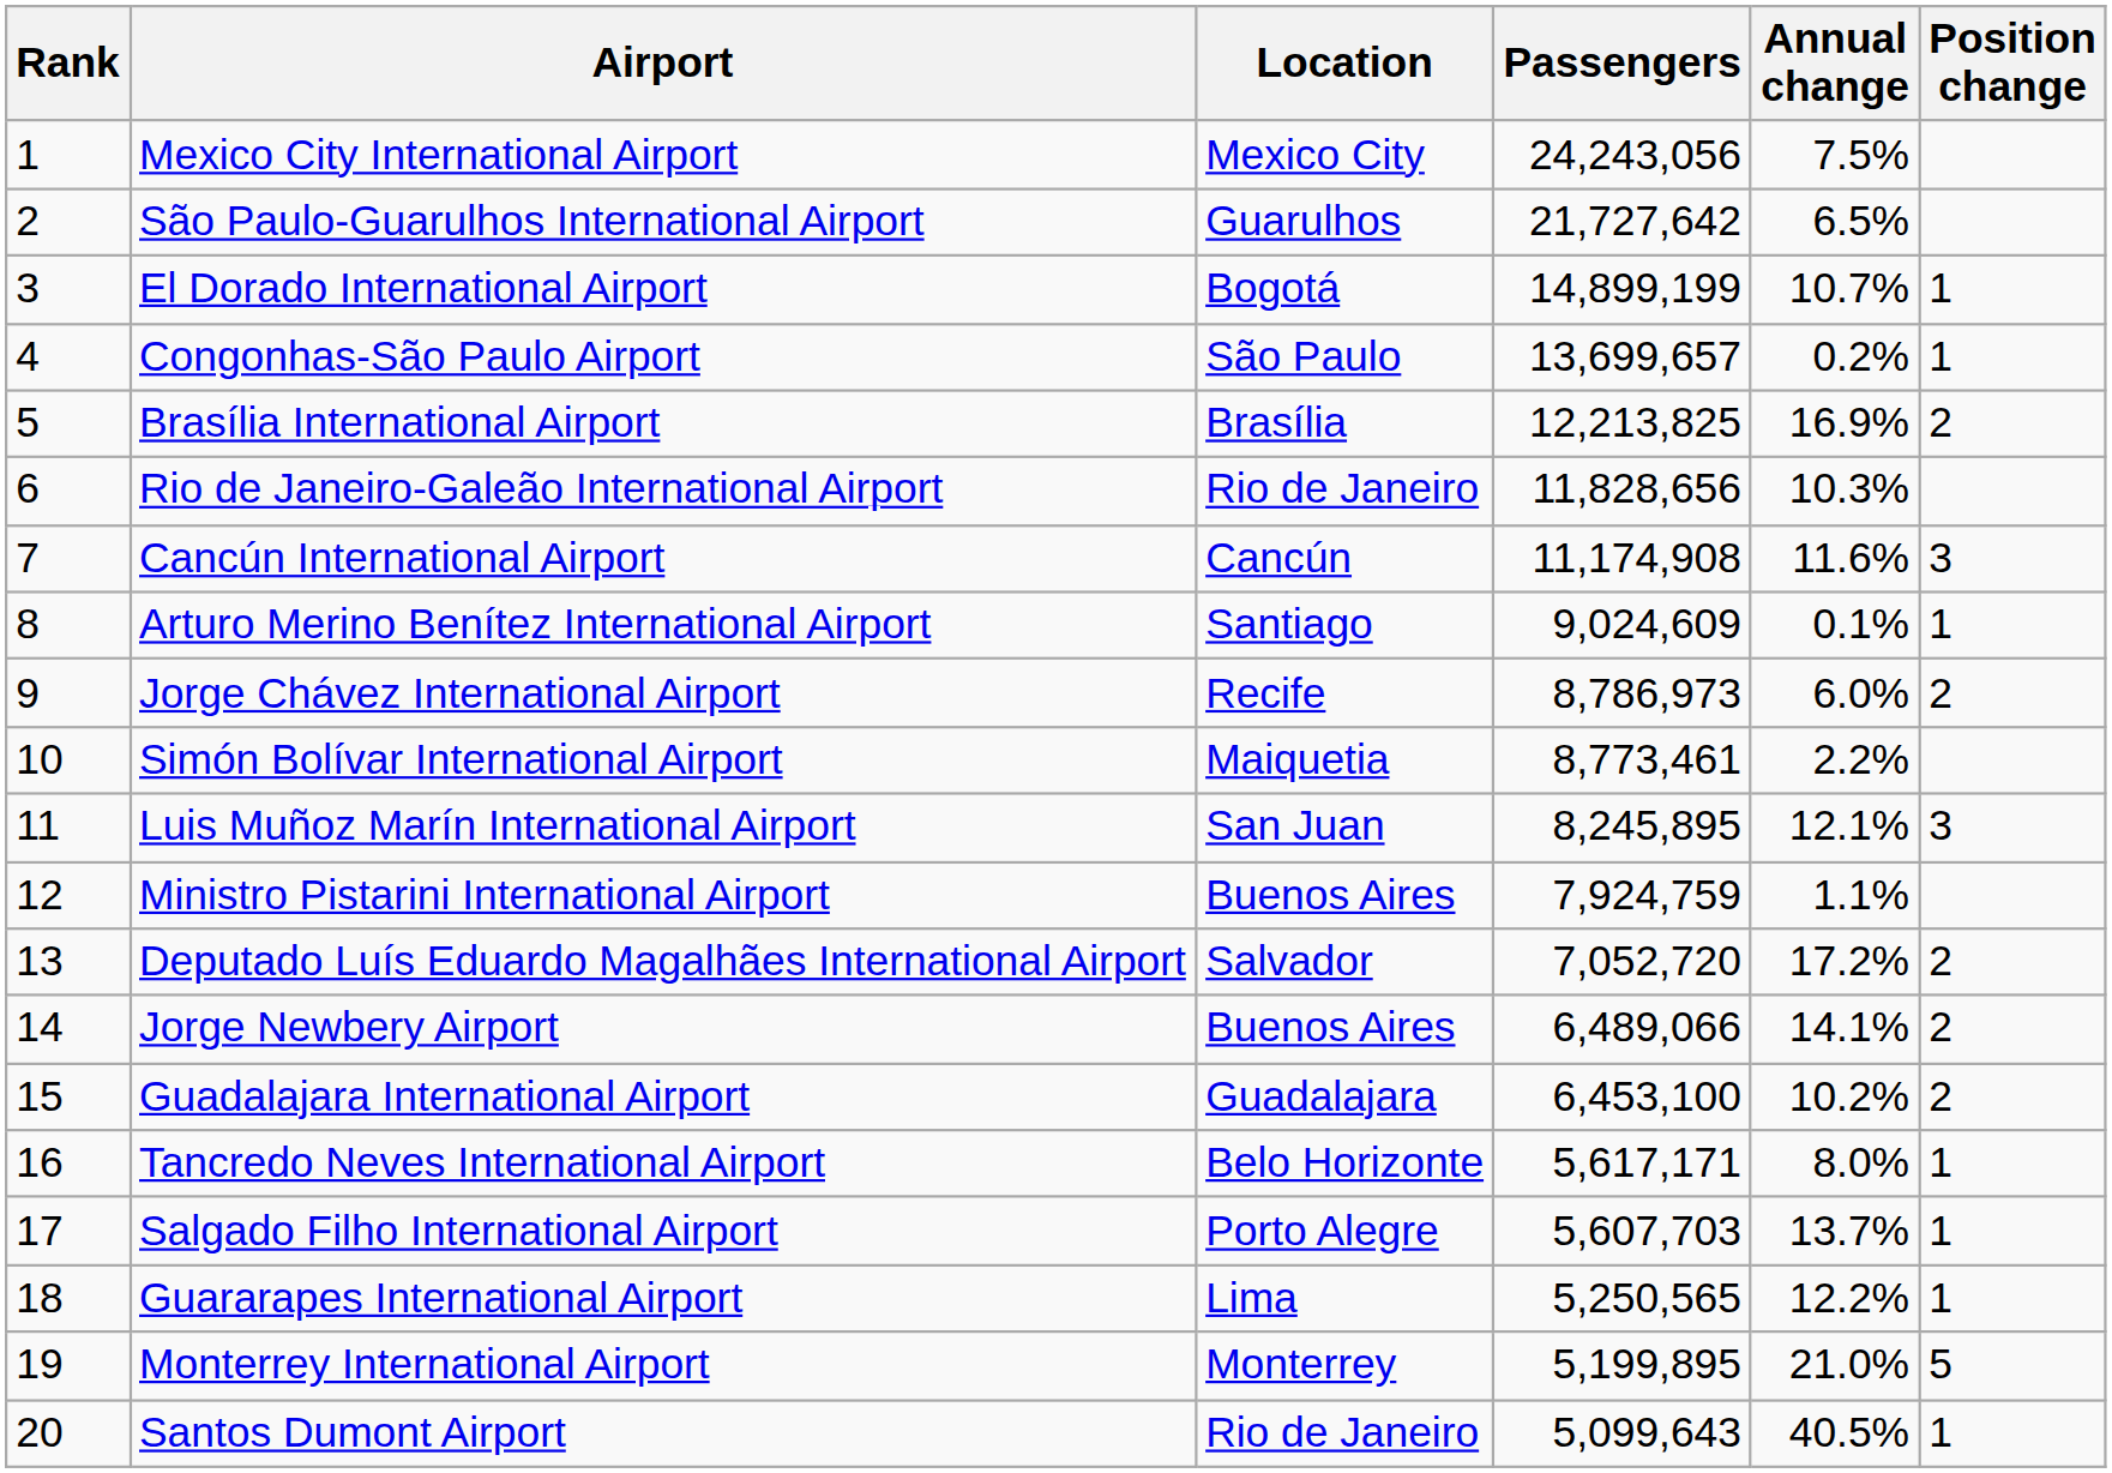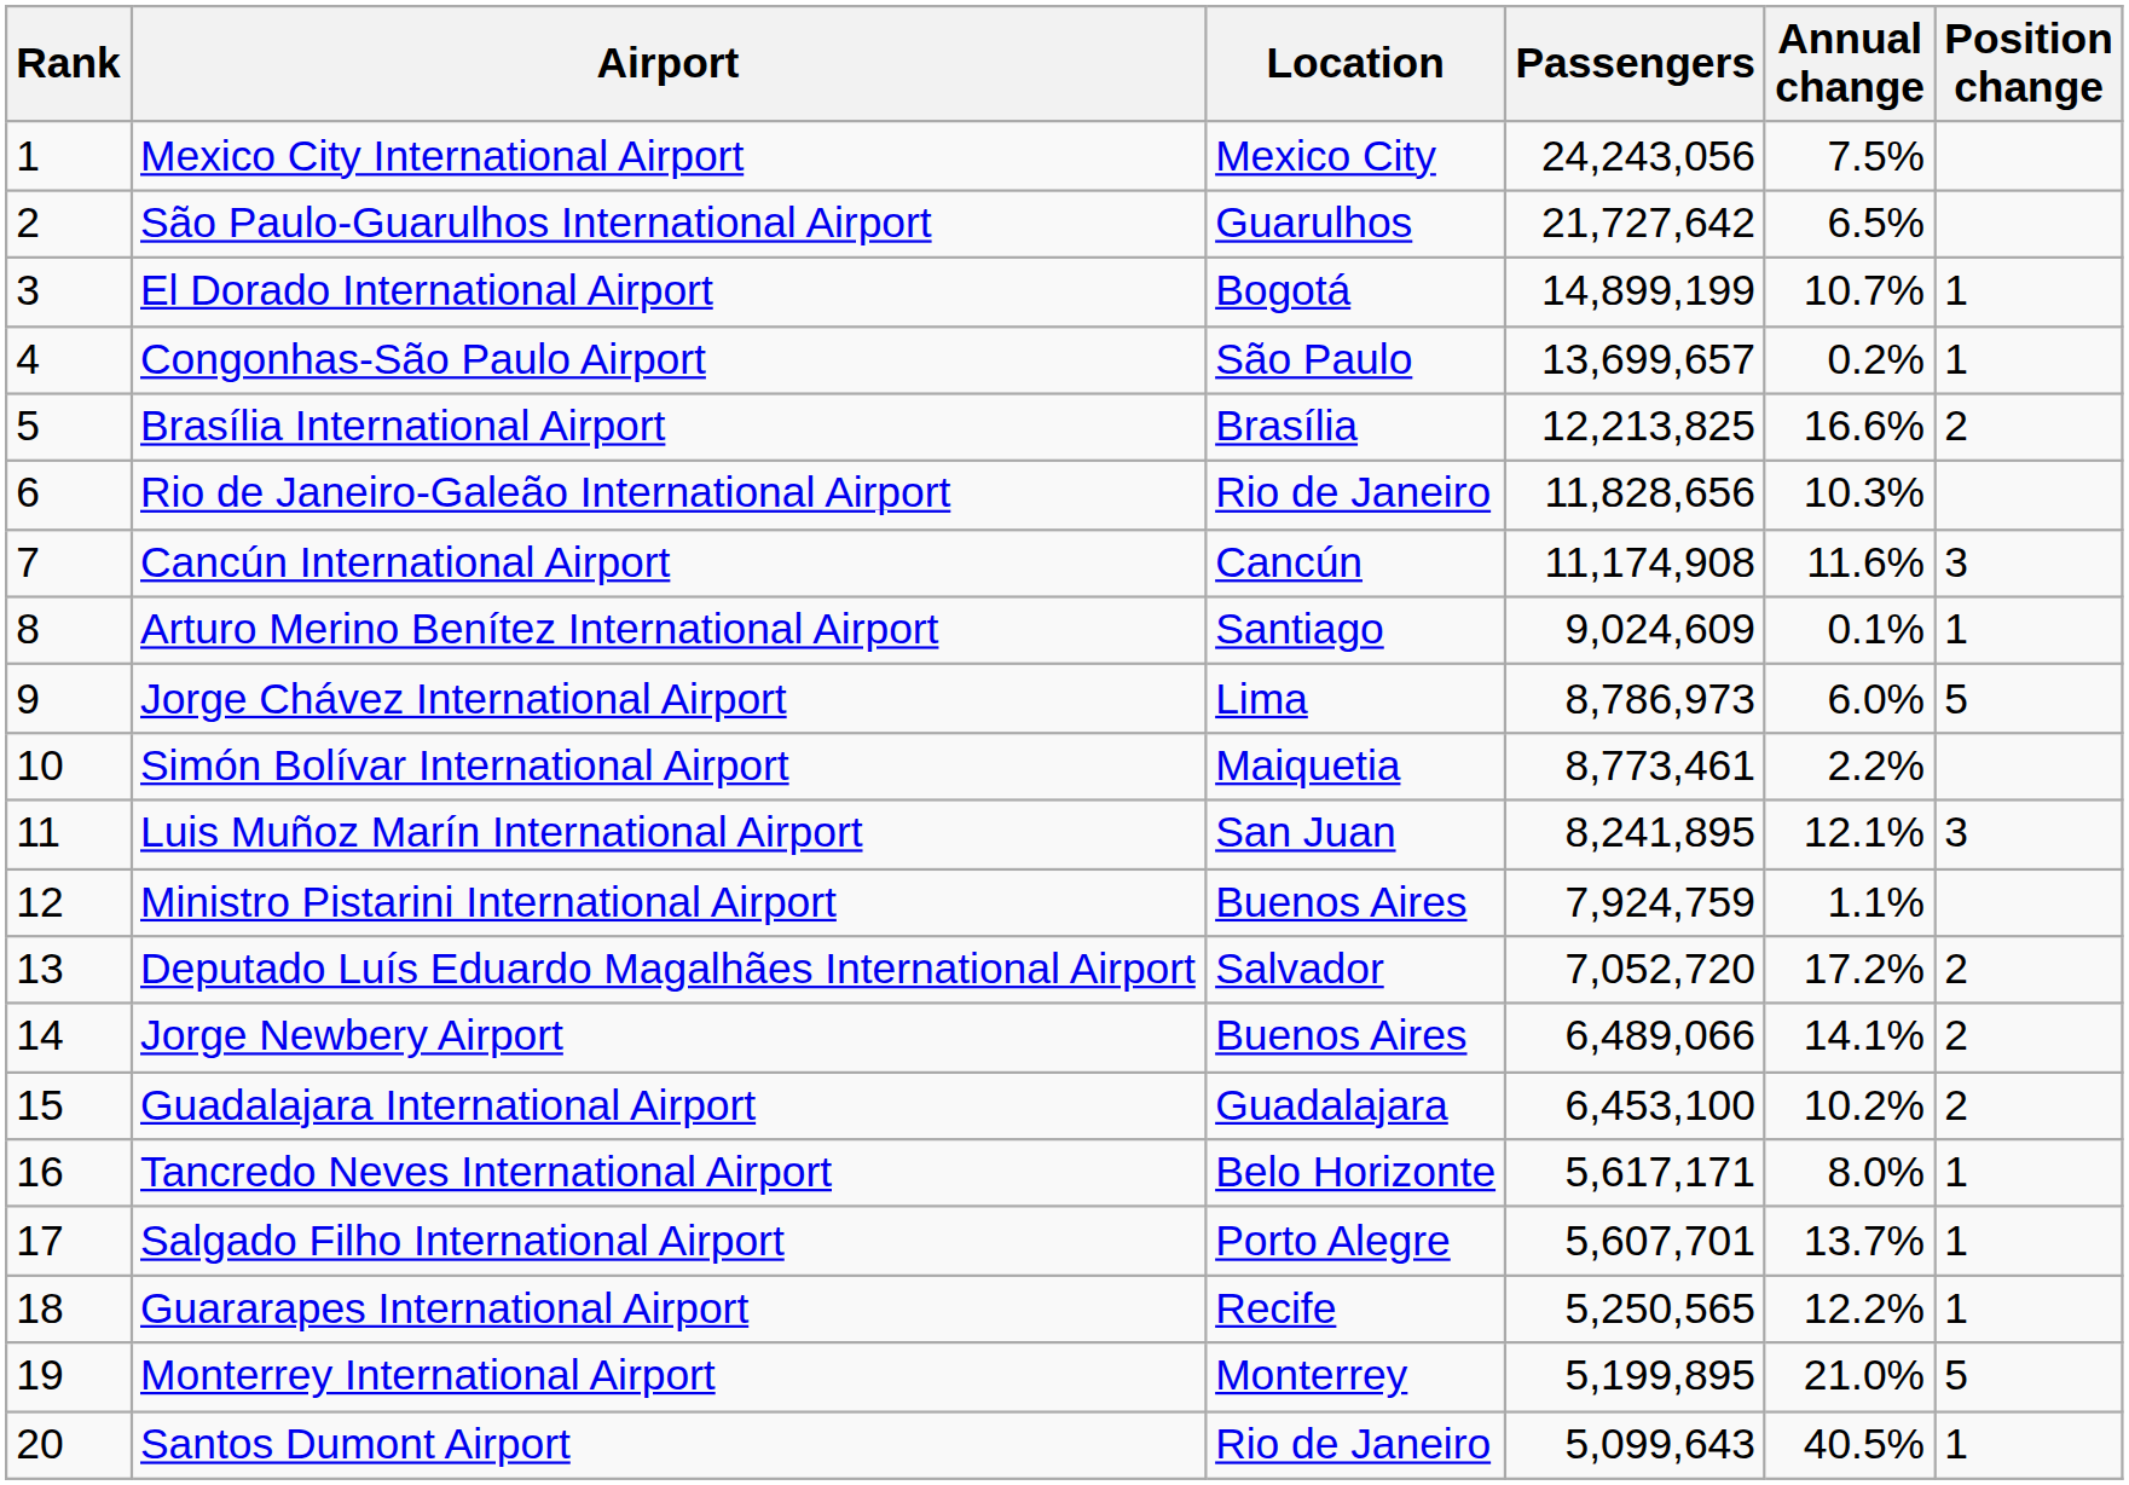Brasília International Airport | Annual change: 16.9% -> 16.6%
Jorge Chávez International Airport | Location: Recife -> Lima
Jorge Chávez International Airport | Position change: 2 -> 5
Luis Muñoz Marín International Airport | Passengers: 8,245,895 -> 8,241,895
Salgado Filho International Airport | Passengers: 5,607,703 -> 5,607,701
Guararapes International Airport | Location: Lima -> Recife
